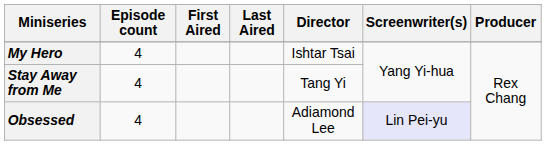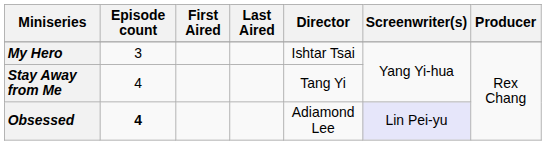My Hero | Episode count: 4 -> 3
Obsessed | Episode count: normal -> bold
